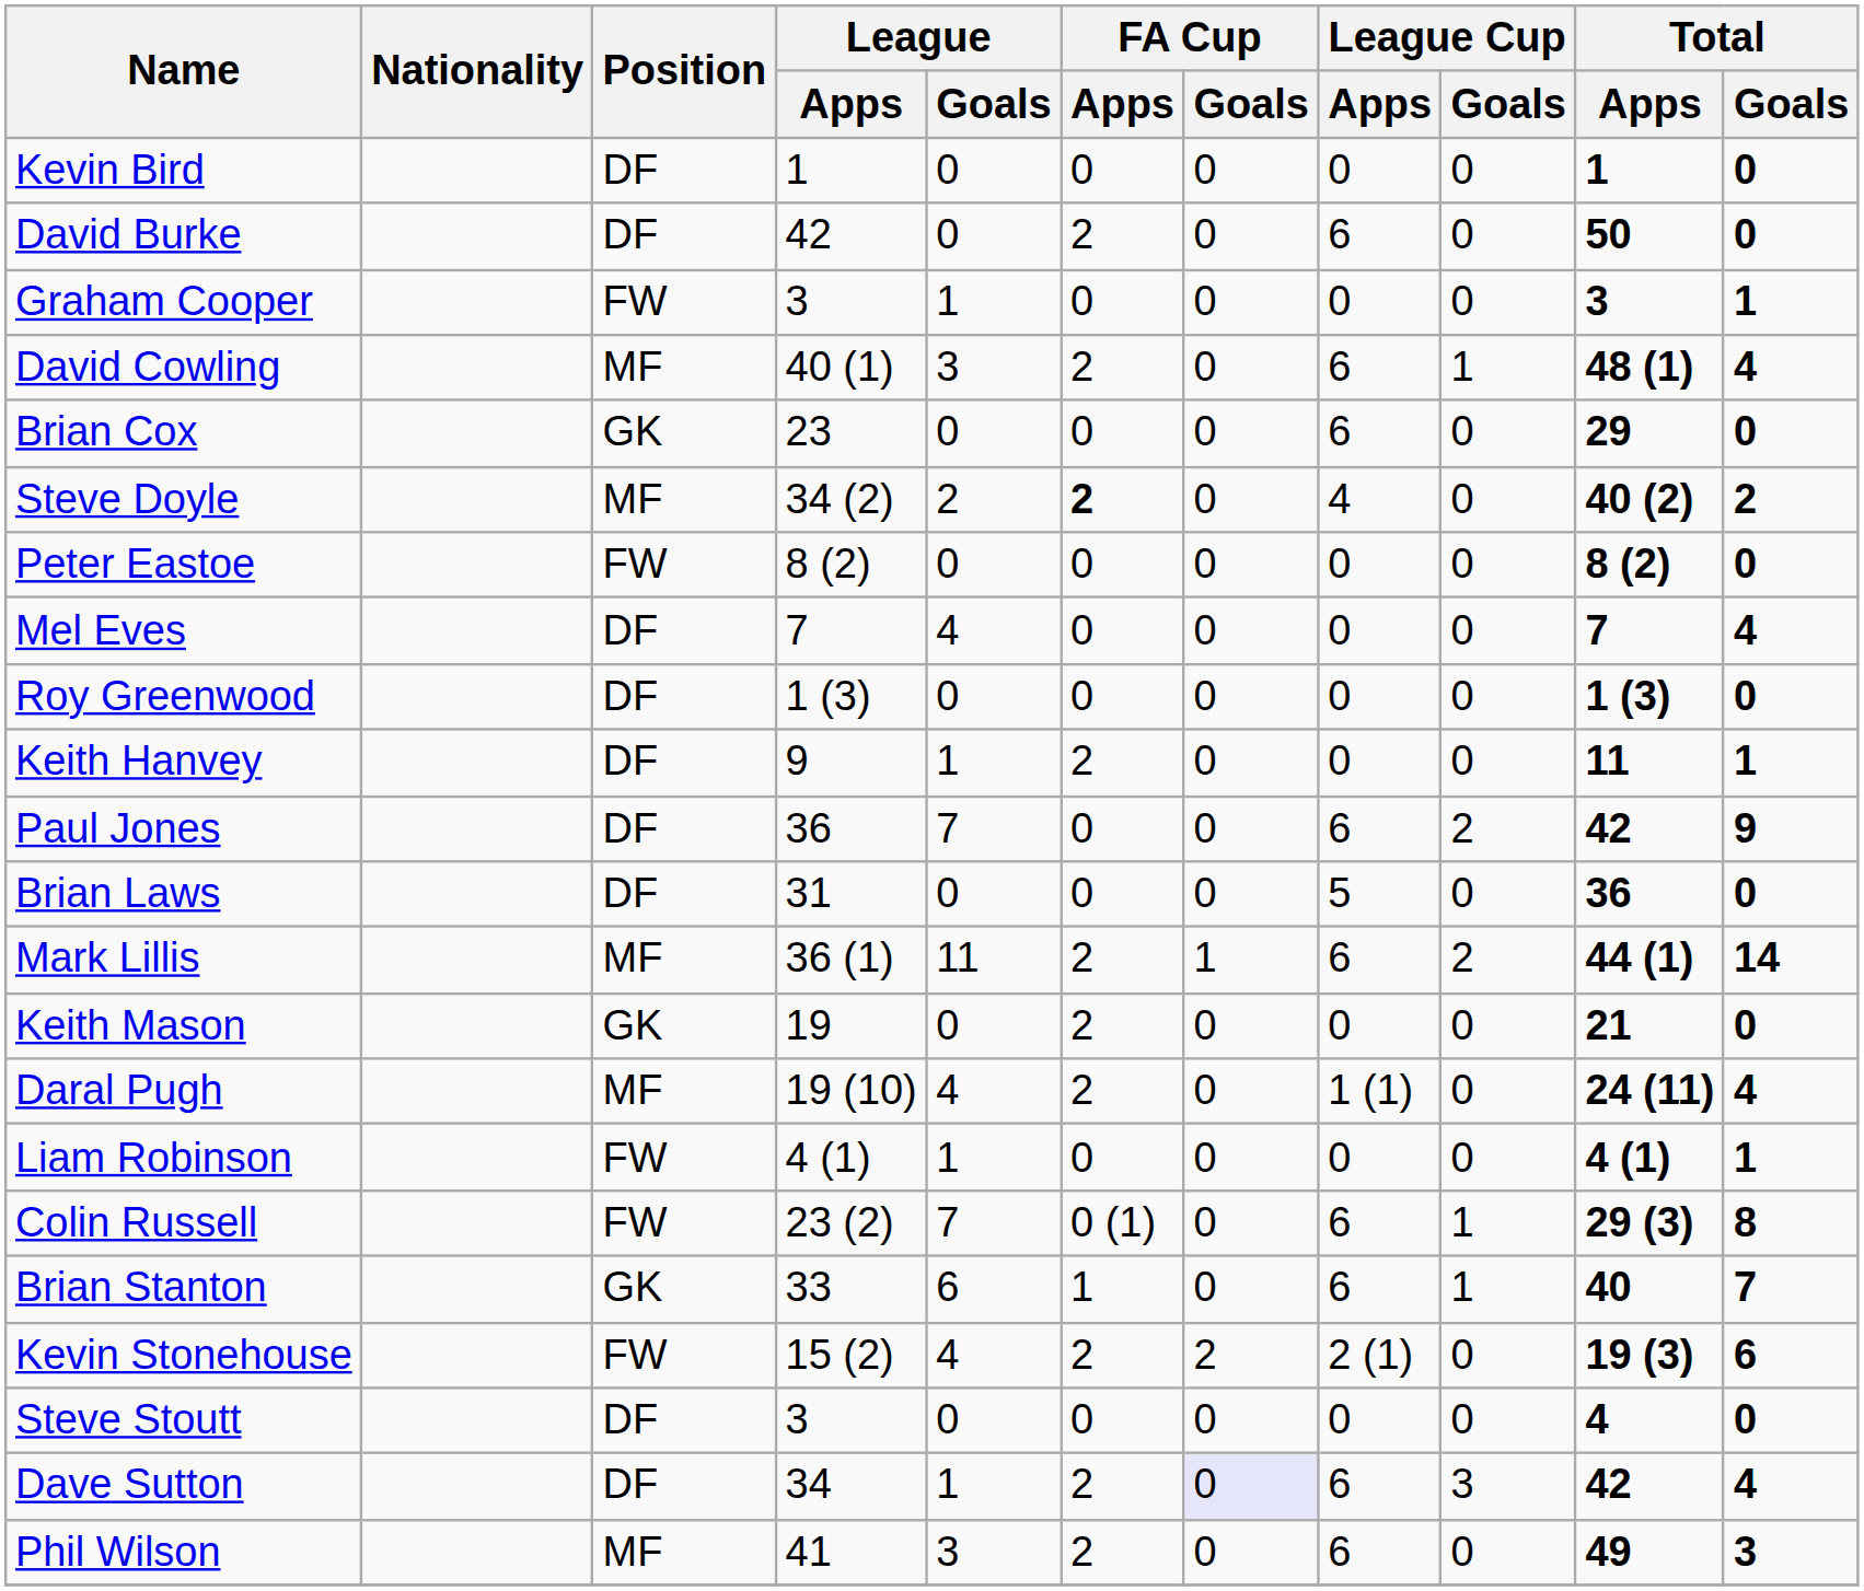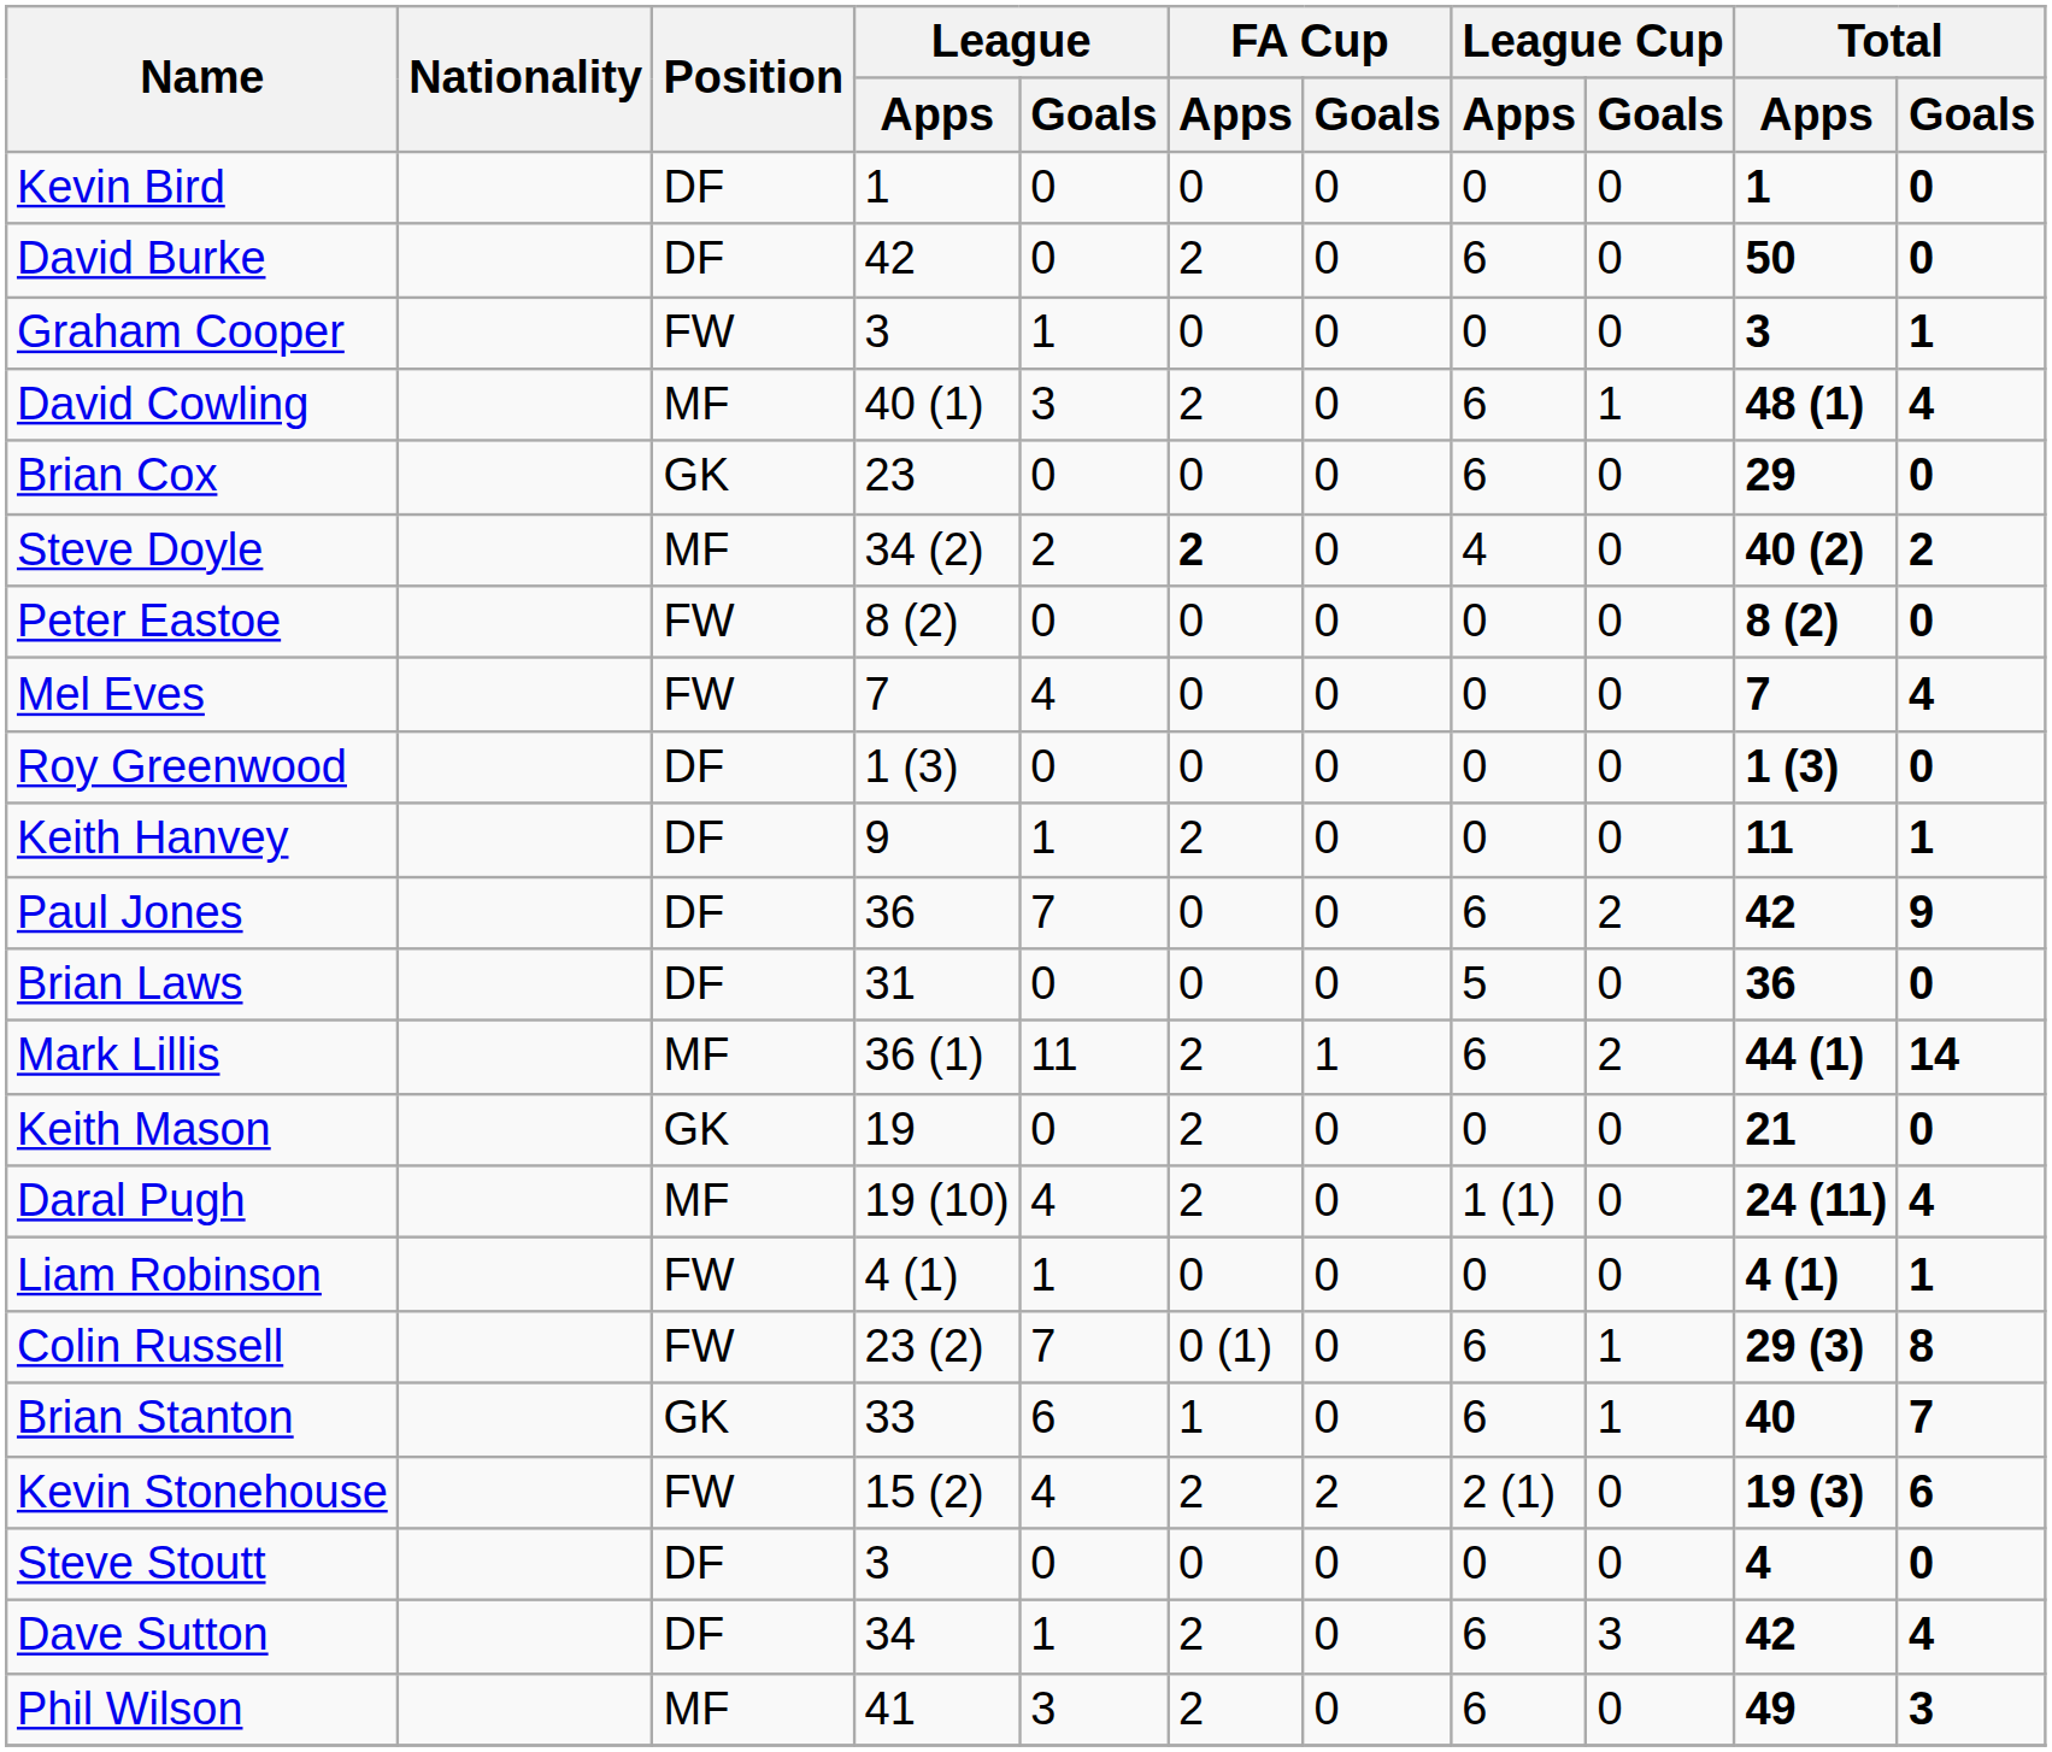Mel Eves | Position: DF -> FW
Dave Sutton | FA Cup / Goals: lavender background -> no background
